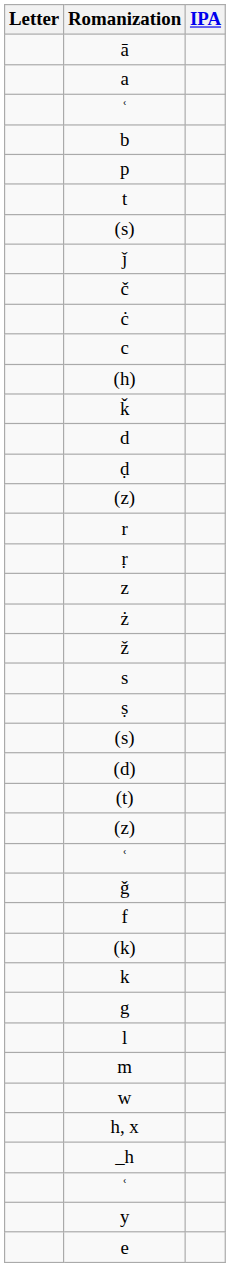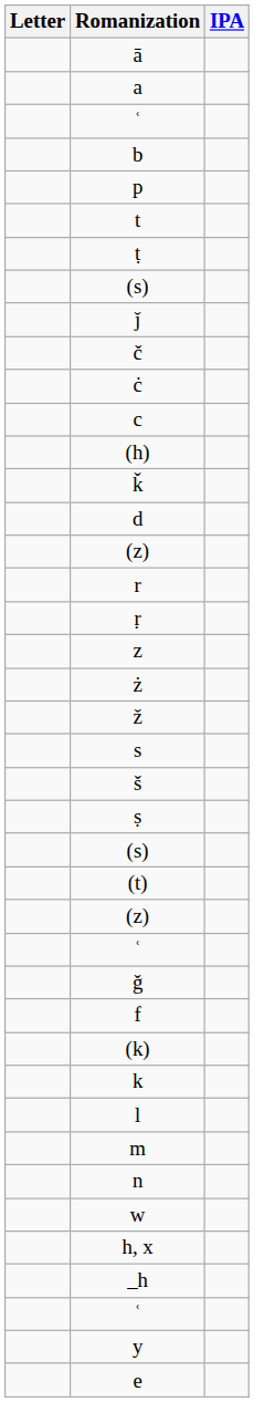+ row: ṭ
- row: ḍ
+ row: š
- row: (d)
- row: g
+ row: n
